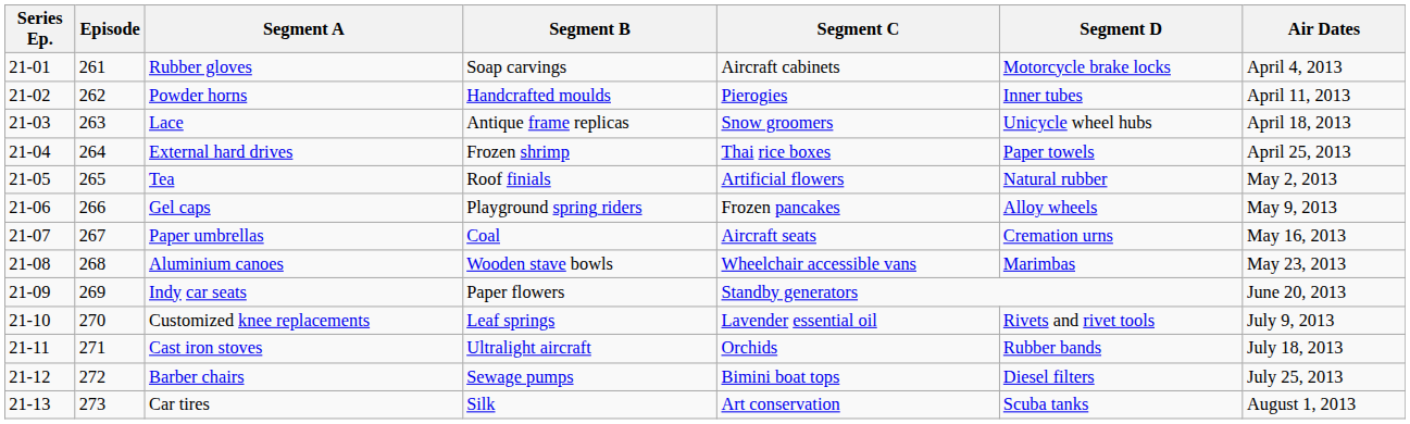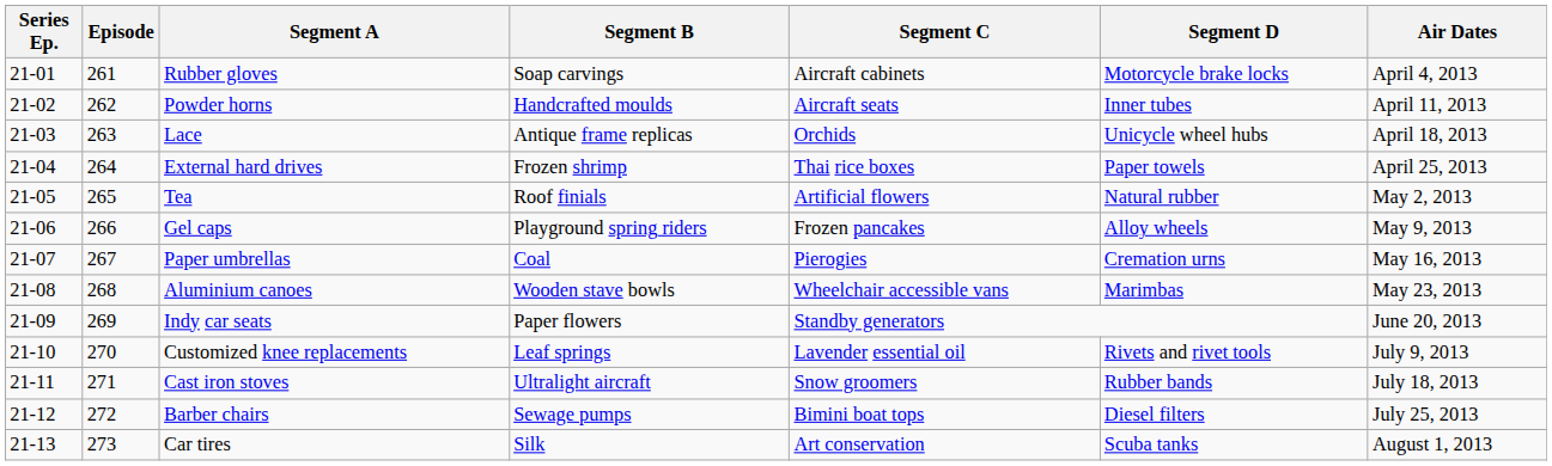Powder horns | Segment C: Pierogies -> Aircraft seats
Lace | Segment C: Snow groomers -> Orchids
Paper umbrellas | Segment C: Aircraft seats -> Pierogies
Cast iron stoves | Segment C: Orchids -> Snow groomers
